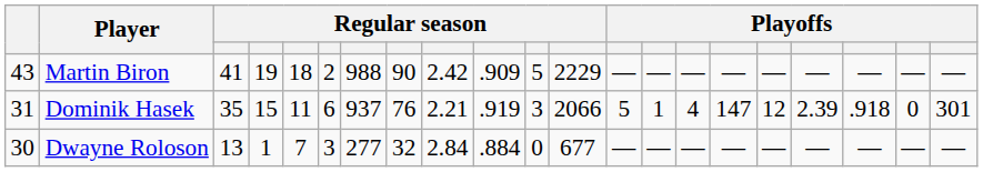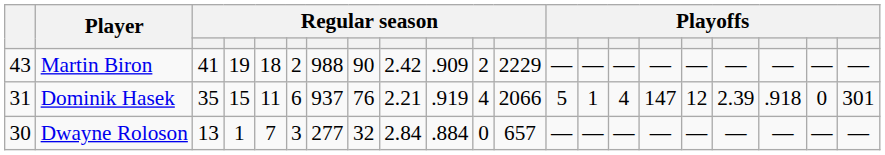Martin Biron | column 11: 5 -> 2
Dominik Hasek | column 11: 3 -> 4
Dwayne Roloson | column 12: 677 -> 657
